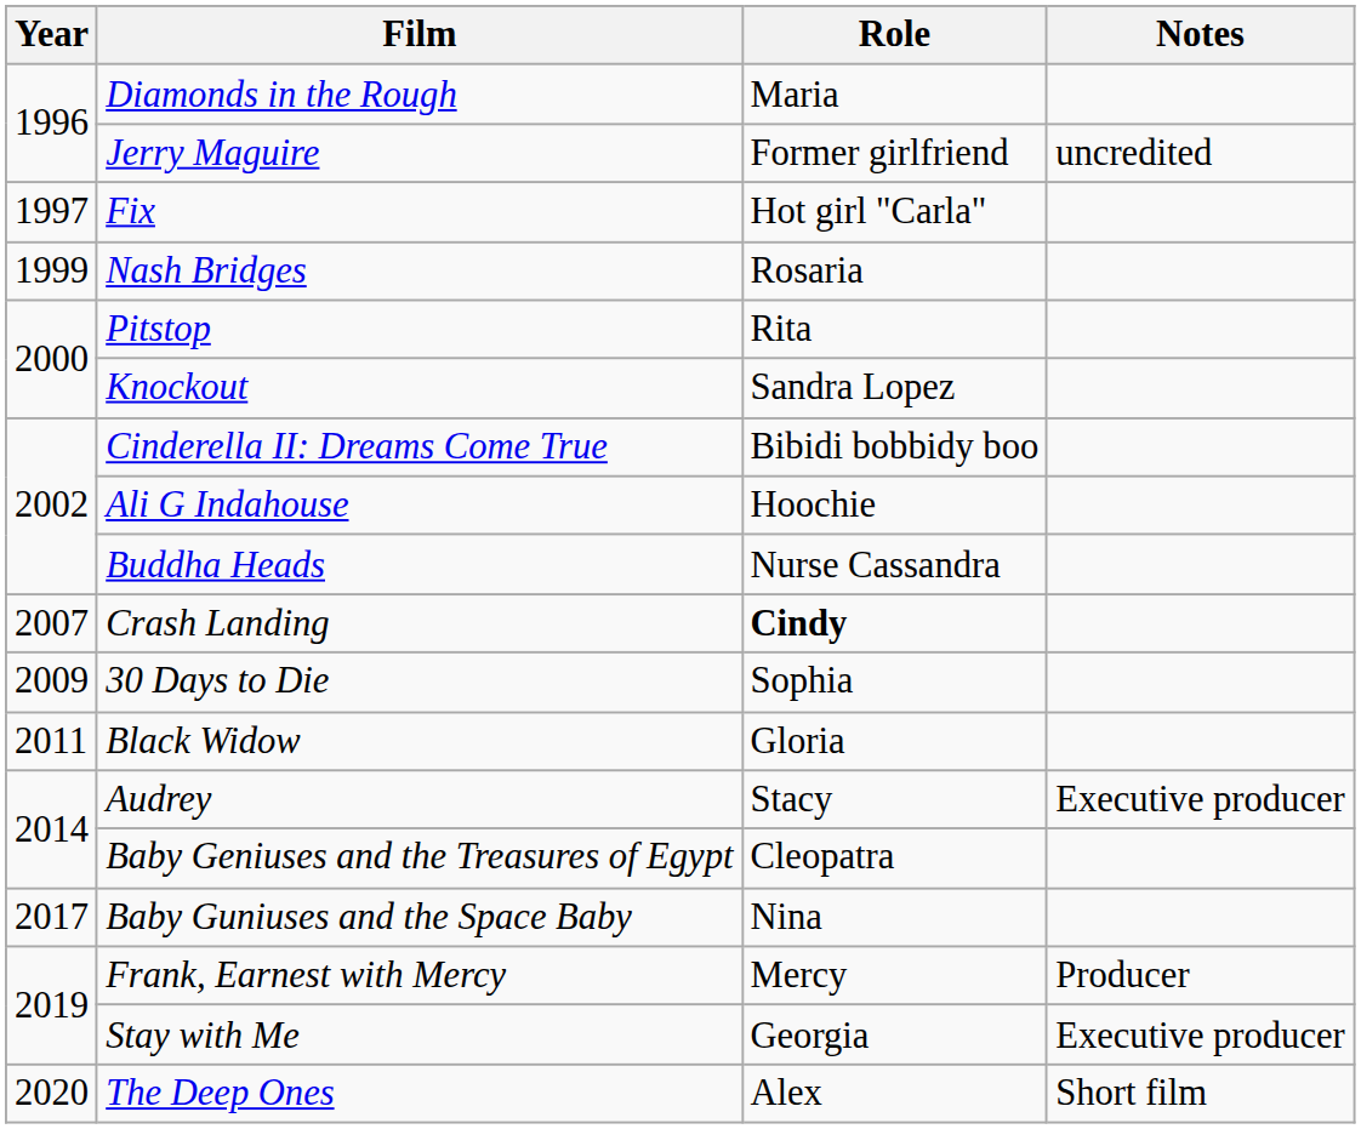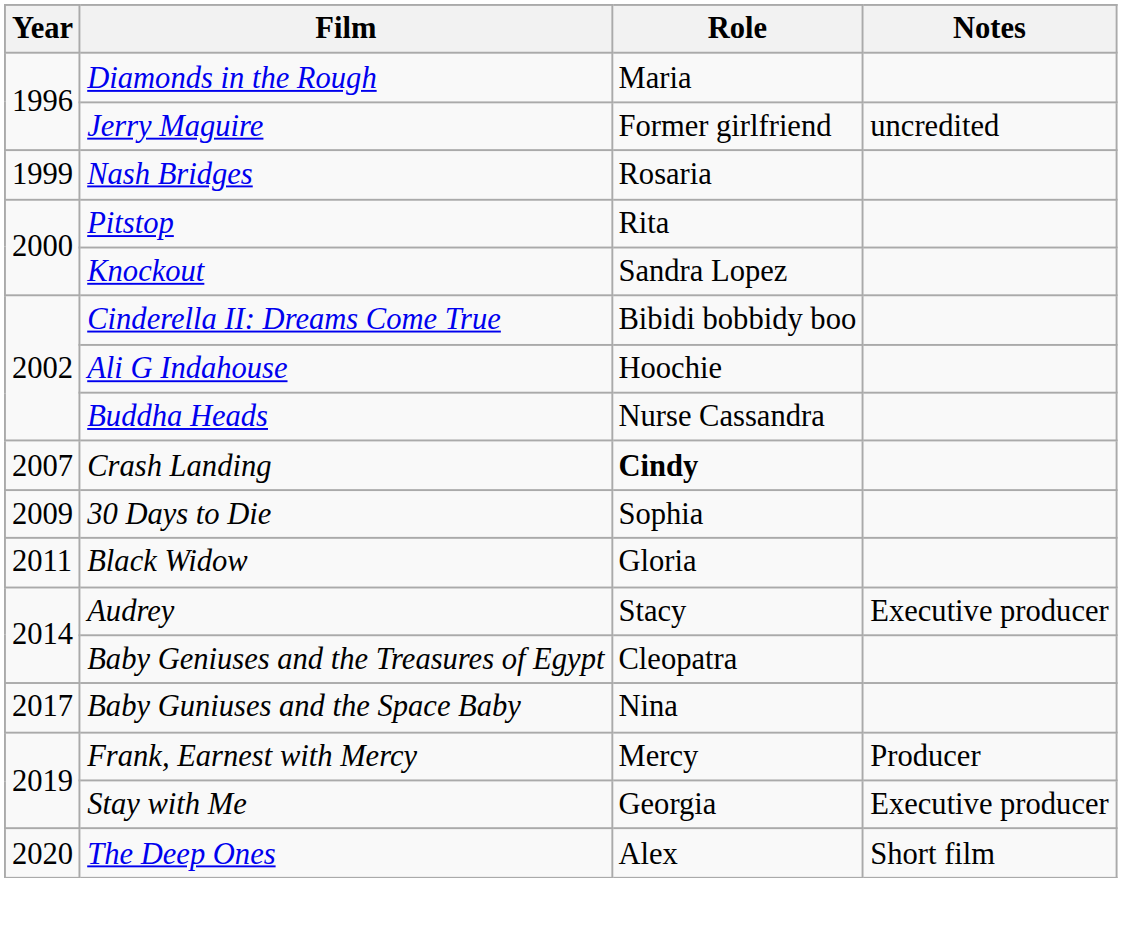- row: 1997 | Fix | Hot girl "Carla"
